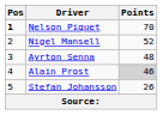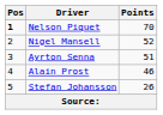Ayrton Senna | Points: 48 -> 51
Alain Prost | Points: lightgrey background -> no background
